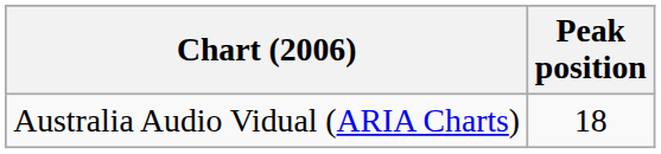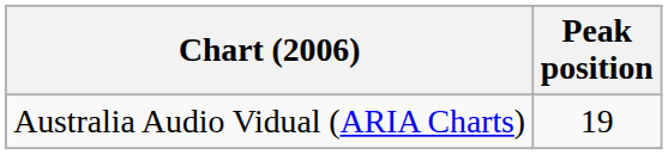Australia Audio Vidual (ARIA Charts) | Peak position: 18 -> 19
